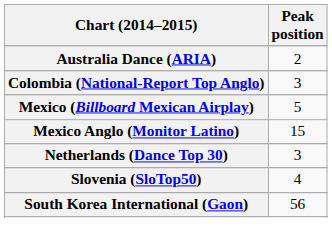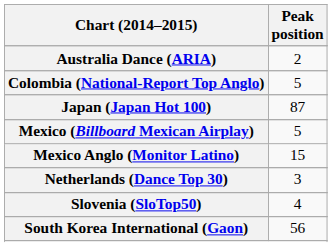Colombia (National-Report Top Anglo) | Peak position: 3 -> 5
+ row: Japan (Japan Hot 100) | 87
